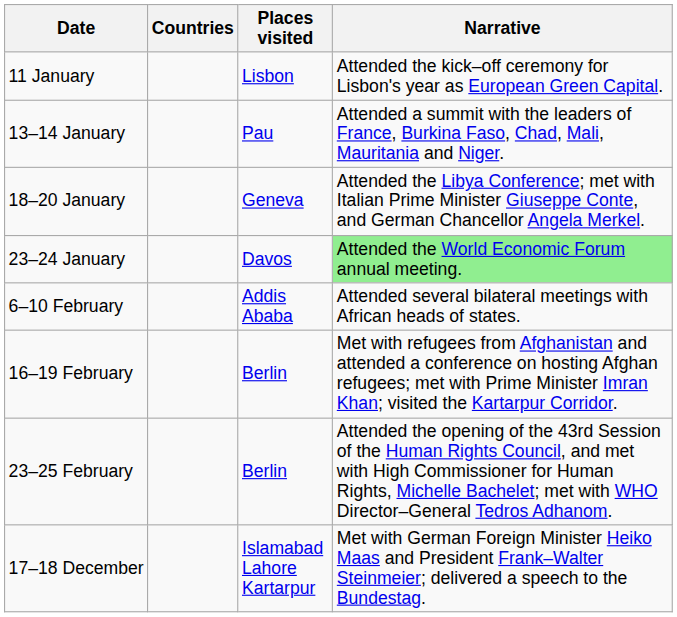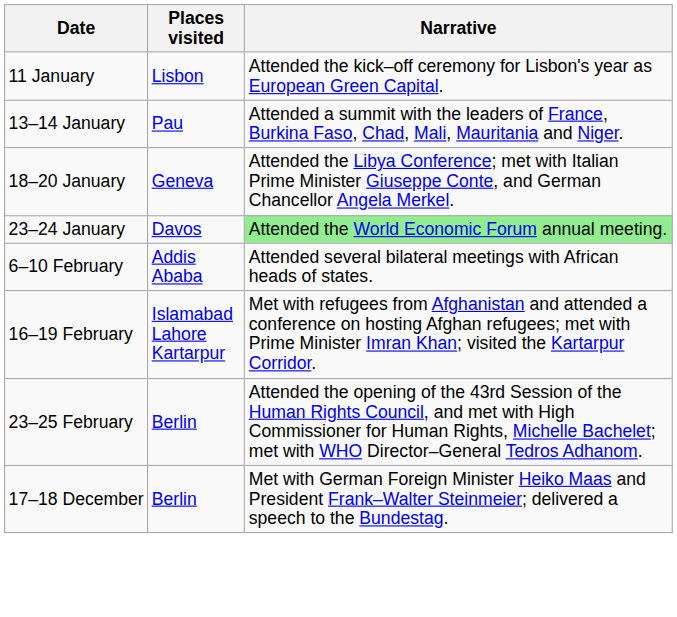- column: Countries
16–19 February | Places visited: Berlin -> Islamabad Lahore Kartarpur
17–18 December | Places visited: Islamabad Lahore Kartarpur -> Berlin
